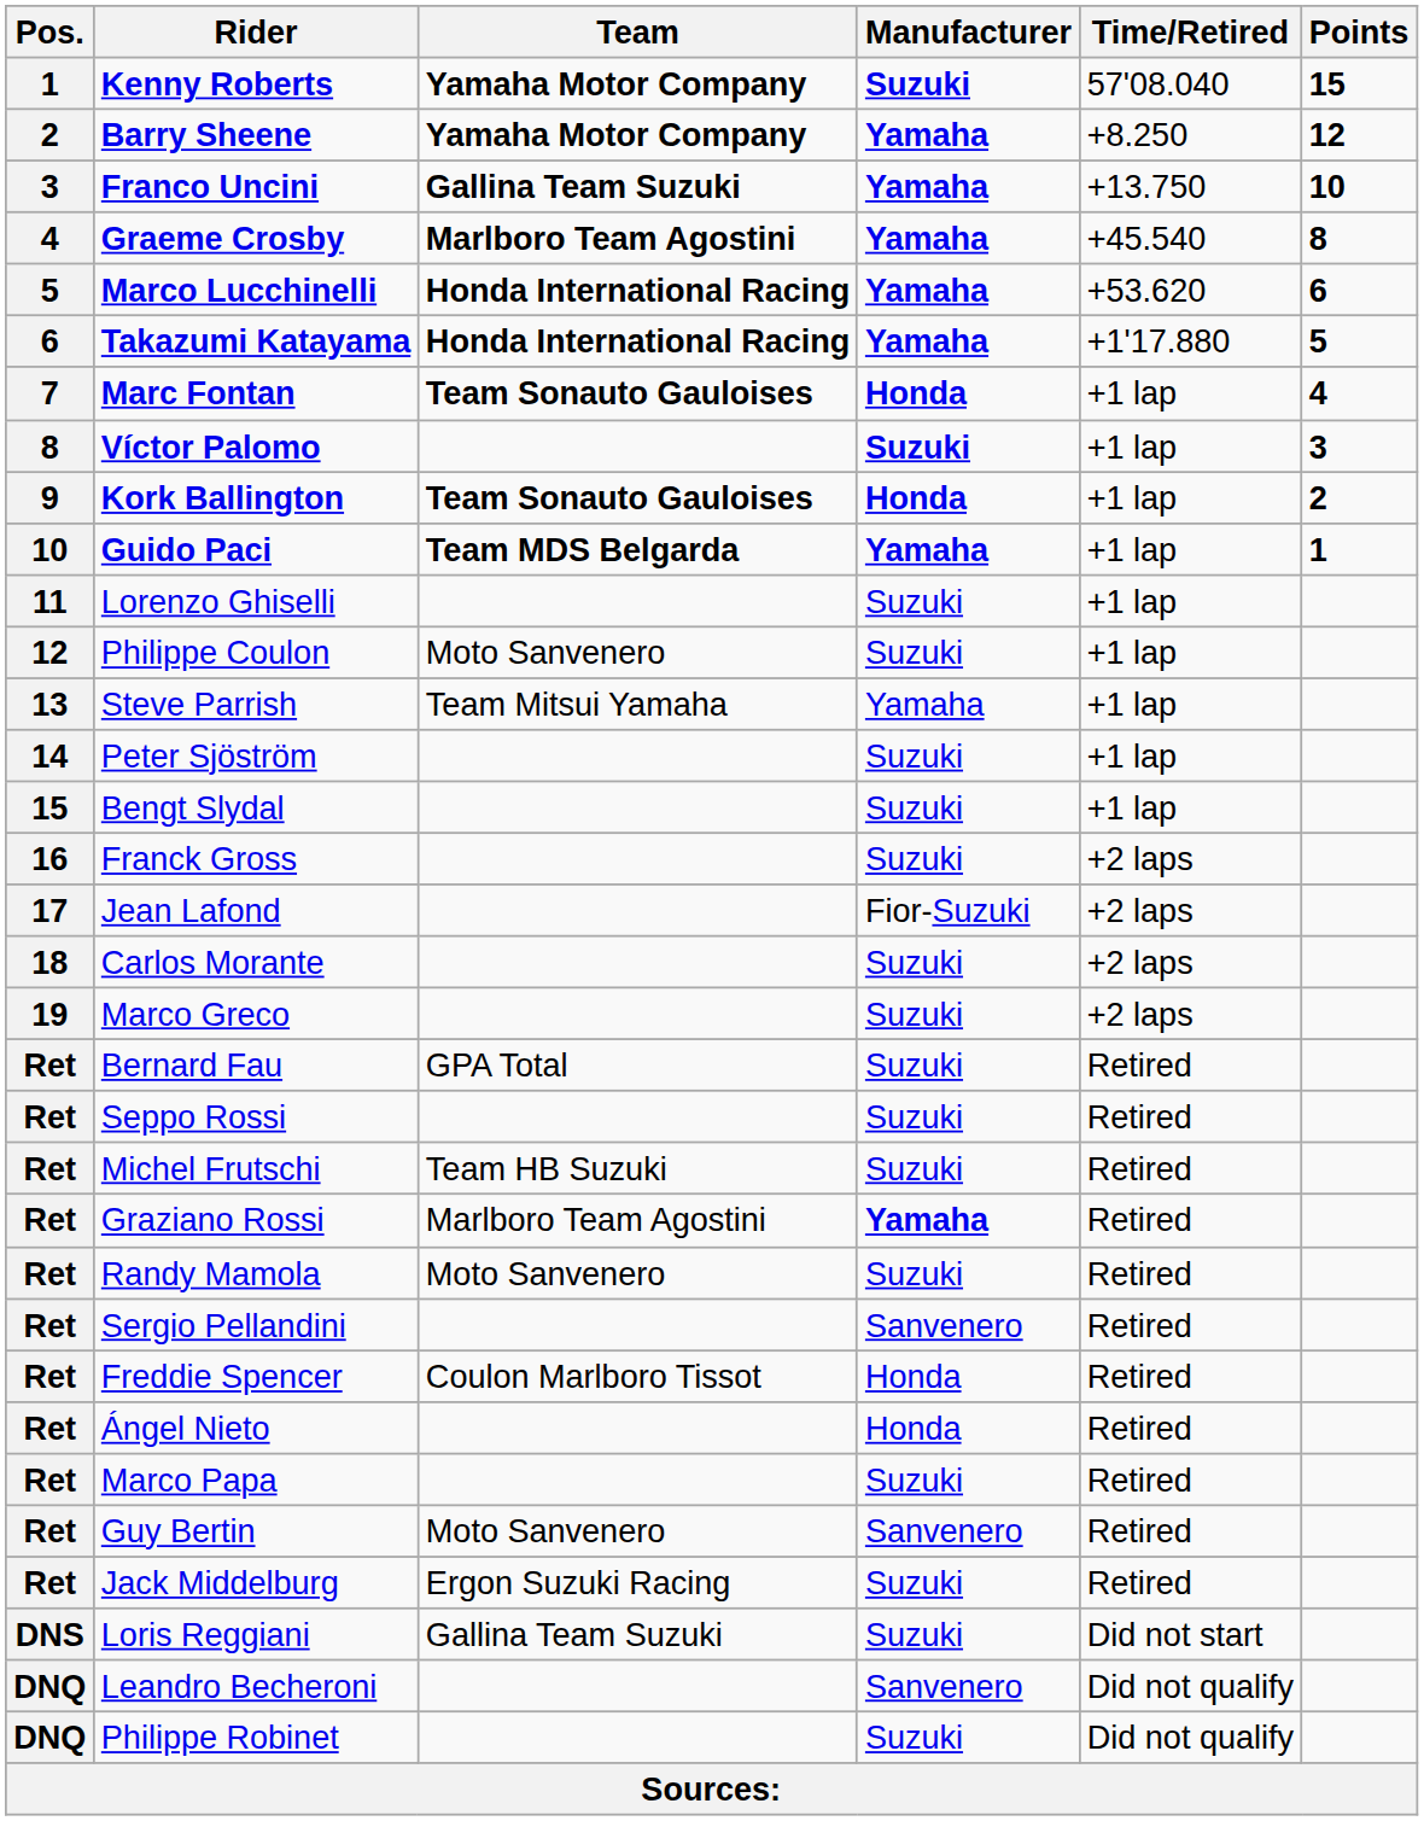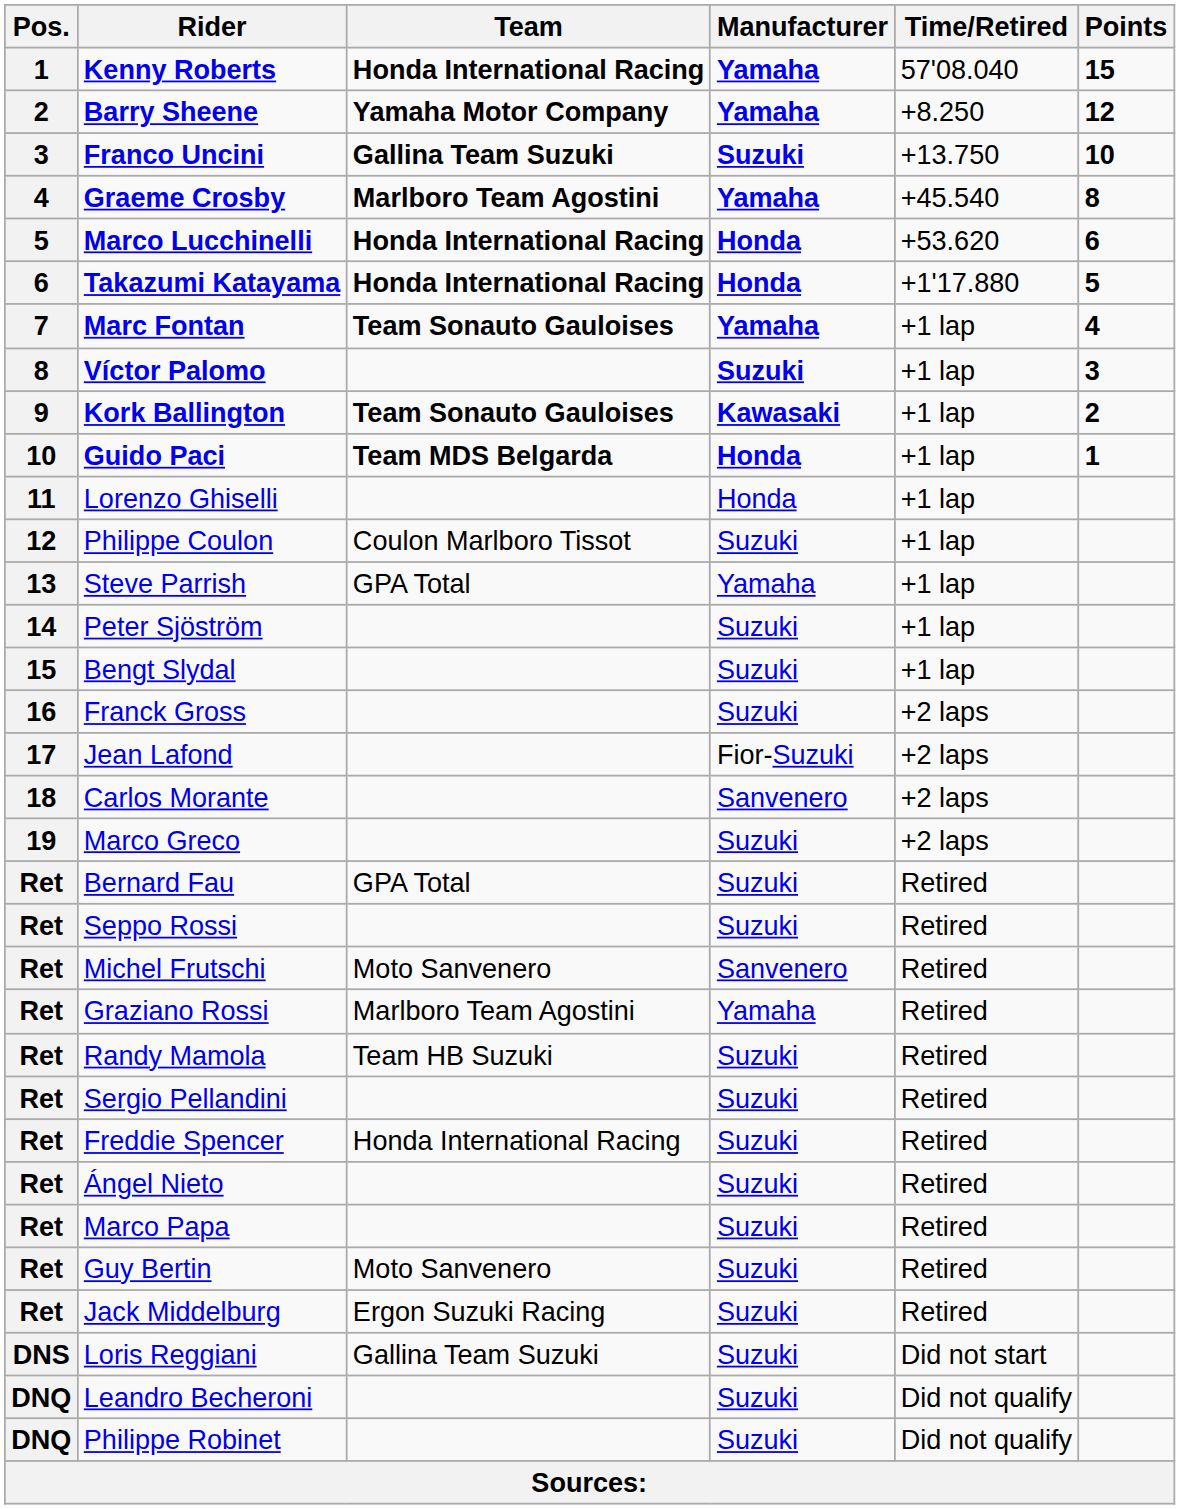Kenny Roberts | Team: Yamaha Motor Company -> Honda International Racing
Kenny Roberts | Manufacturer: Suzuki -> Yamaha
Franco Uncini | Manufacturer: Yamaha -> Suzuki
Marco Lucchinelli | Manufacturer: Yamaha -> Honda
Takazumi Katayama | Manufacturer: Yamaha -> Honda
Marc Fontan | Manufacturer: Honda -> Yamaha
Kork Ballington | Manufacturer: Honda -> Kawasaki
Guido Paci | Manufacturer: Yamaha -> Honda
Lorenzo Ghiselli | Manufacturer: Suzuki -> Honda
Philippe Coulon | Team: Moto Sanvenero -> Coulon Marlboro Tissot
Steve Parrish | Team: Team Mitsui Yamaha -> GPA Total
Carlos Morante | Manufacturer: Suzuki -> Sanvenero
Michel Frutschi | Team: Team HB Suzuki -> Moto Sanvenero
Michel Frutschi | Manufacturer: Suzuki -> Sanvenero
Graziano Rossi | Manufacturer: bold -> normal
Randy Mamola | Team: Moto Sanvenero -> Team HB Suzuki
Sergio Pellandini | Manufacturer: Sanvenero -> Suzuki
Freddie Spencer | Team: Coulon Marlboro Tissot -> Honda International Racing
Freddie Spencer | Manufacturer: Honda -> Suzuki
Ángel Nieto | Manufacturer: Honda -> Suzuki
Guy Bertin | Manufacturer: Sanvenero -> Suzuki
Leandro Becheroni | Manufacturer: Sanvenero -> Suzuki
